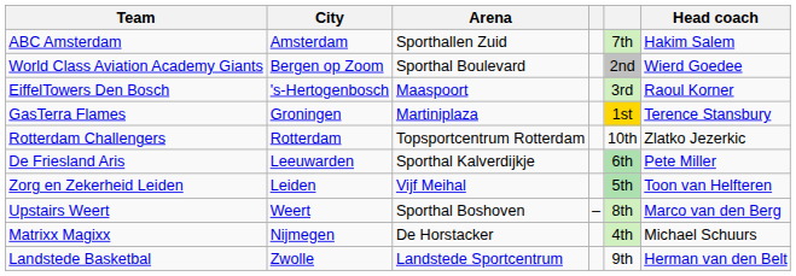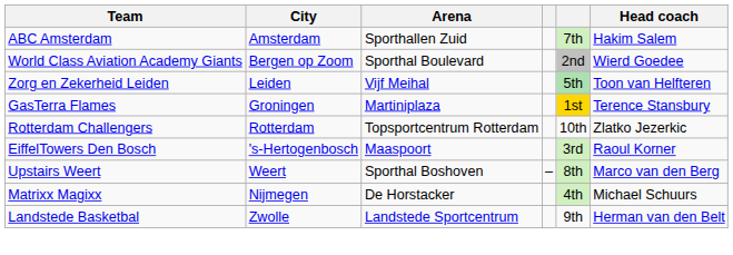rows swapped: EiffelTowers Den Bosch <-> Zorg en Zekerheid Leiden
- row: De Friesland Aris | Leeuwarden | Sporthal Kalverdijkje | 6th | Pete Miller
